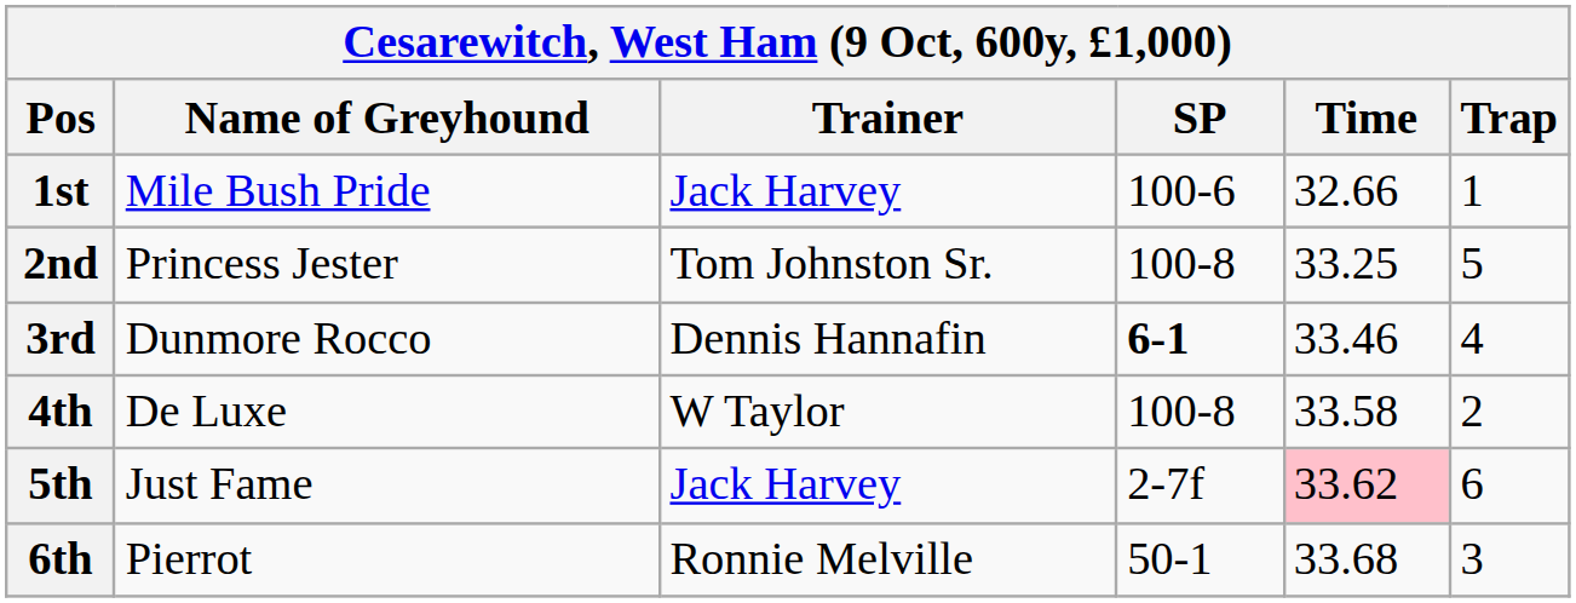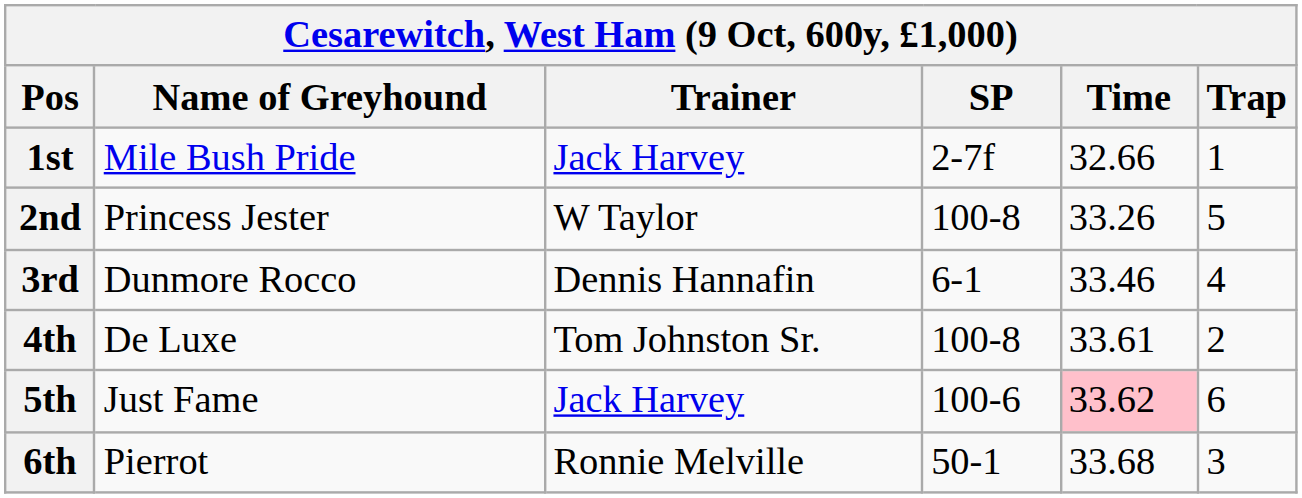1st | SP: 100-6 -> 2-7f
2nd | Trainer: Tom Johnston Sr. -> W Taylor
2nd | Time: 33.25 -> 33.26
3rd | SP: bold -> normal
4th | Trainer: W Taylor -> Tom Johnston Sr.
4th | Time: 33.58 -> 33.61
5th | SP: 2-7f -> 100-6
